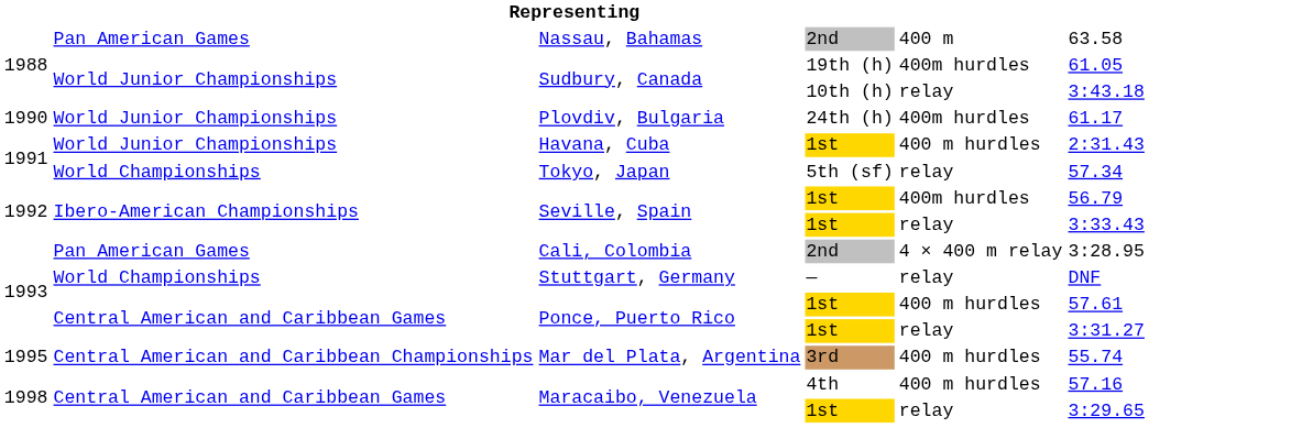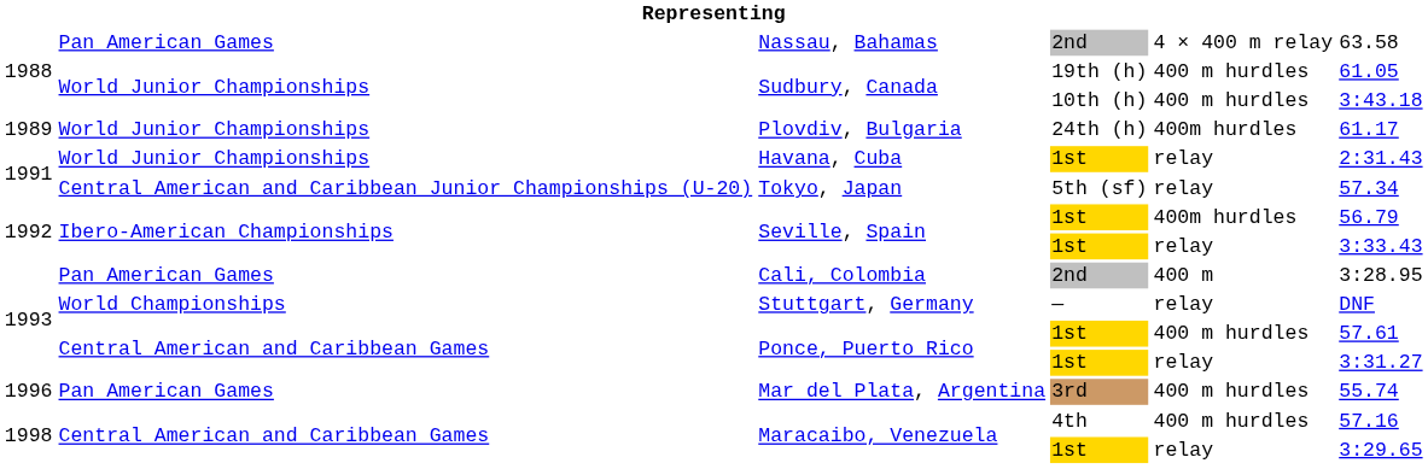Nassau, Bahamas | column 5: 400 m -> 4 × 400 m relay
Sudbury, Canada / 19th (h) | column 5: 400m hurdles -> 400 m hurdles
Sudbury, Canada / 10th (h) | column 5: relay -> 400 m hurdles
Plovdiv, Bulgaria | column 1: 1990 -> 1989
Havana, Cuba | column 5: 400 m hurdles -> relay
Tokyo, Japan | column 2: World Championships -> Central American and Caribbean Junior Championships (U-20)
Cali, Colombia | column 5: 4 × 400 m relay -> 400 m
Mar del Plata, Argentina | column 1: 1995 -> 1996
Mar del Plata, Argentina | column 2: Central American and Caribbean Championships -> Pan American Games
